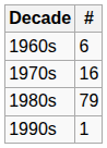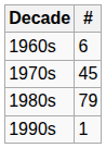1970s | #: 16 -> 45
